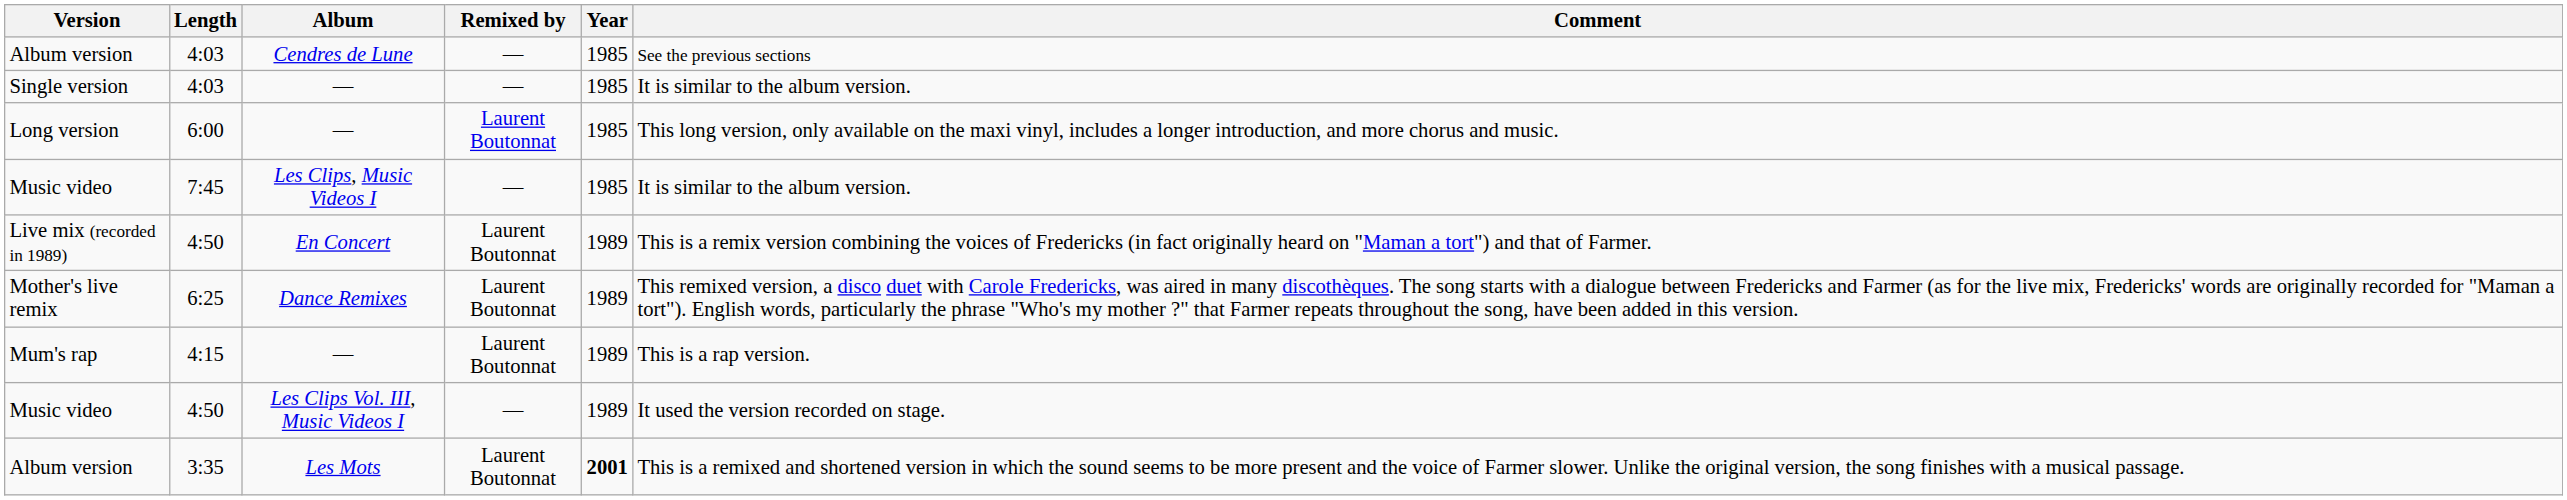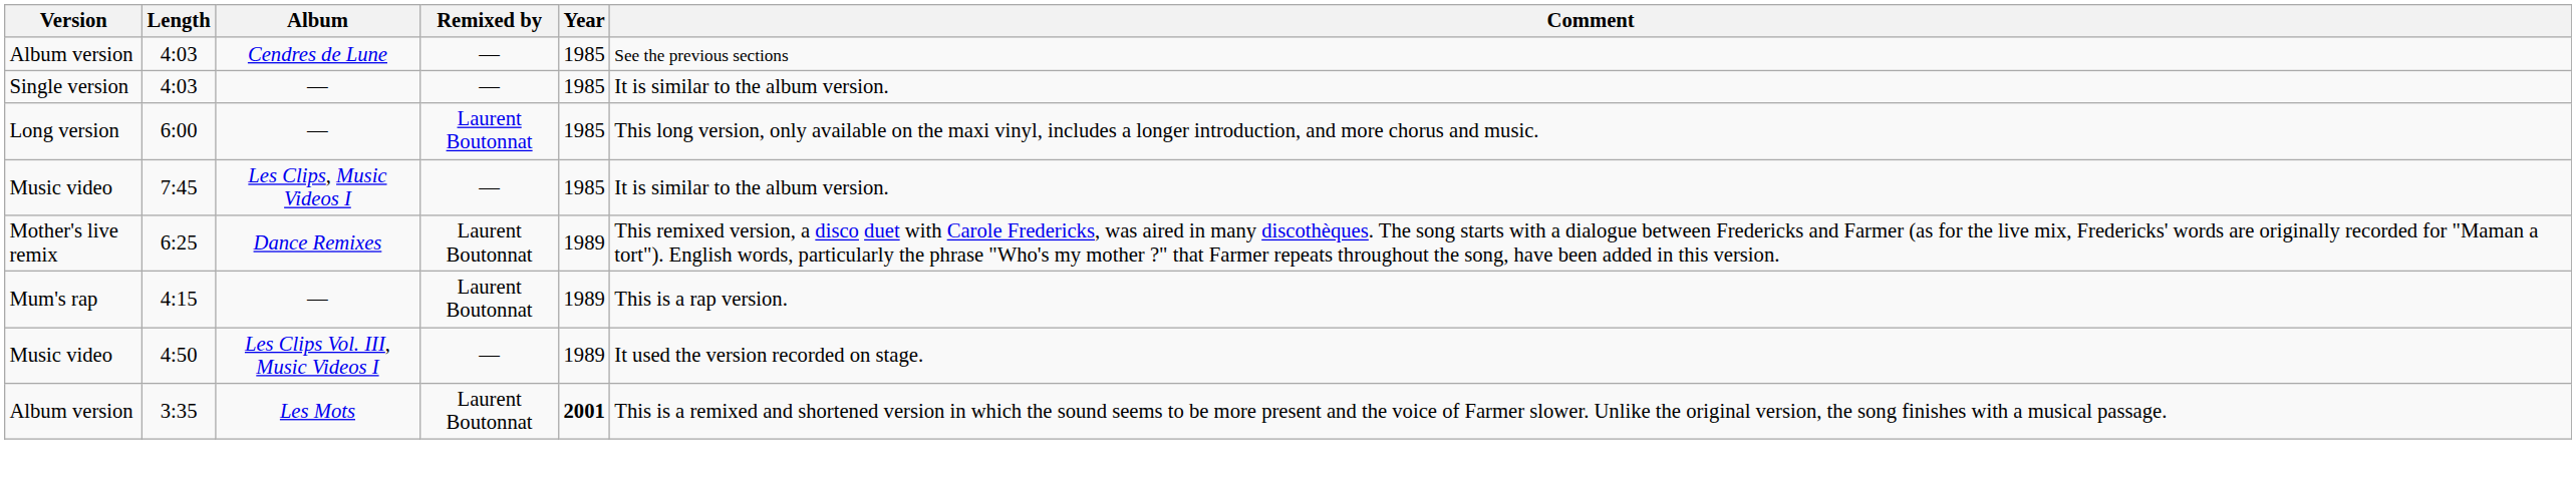- row: Live mix (recorded in 1989) | 4:50 | En Concert | Laurent Boutonnat | 1989 | This is a remix version combining the voices of Fredericks (in fact originally heard on "Maman a tort") and that of Farmer.
